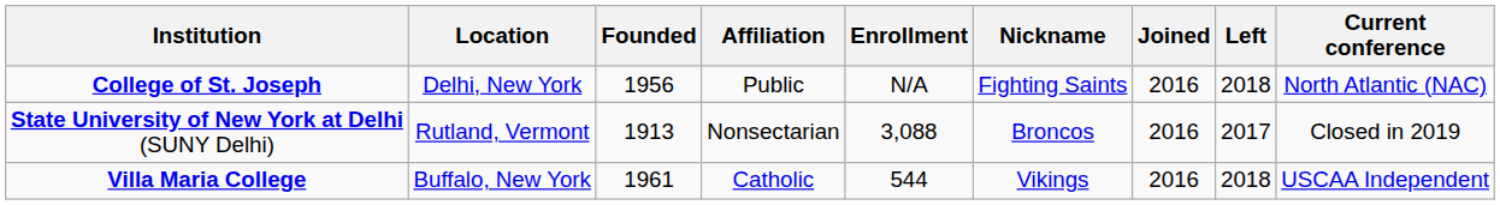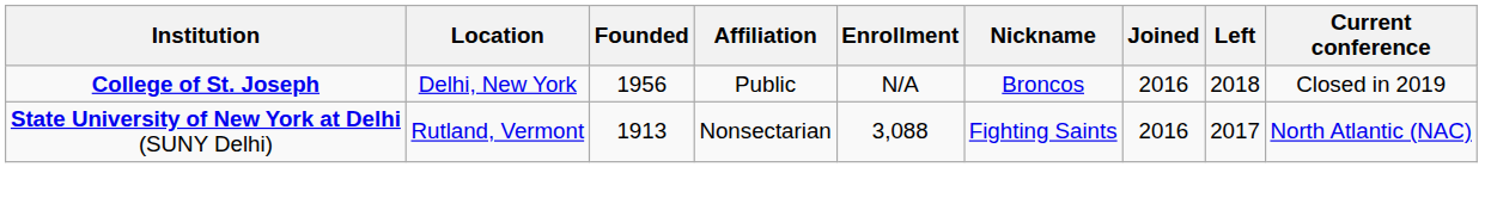College of St. Joseph | Nickname: Fighting Saints -> Broncos
College of St. Joseph | Current conference: North Atlantic (NAC) -> Closed in 2019
State University of New York at Delhi (SUNY Delhi) | Nickname: Broncos -> Fighting Saints
State University of New York at Delhi (SUNY Delhi) | Current conference: Closed in 2019 -> North Atlantic (NAC)
- row: Villa Maria College | Buffalo, New York | 1961 | Catholic | 544 | Vikings | 2016 | 2018 | USCAA Independent
